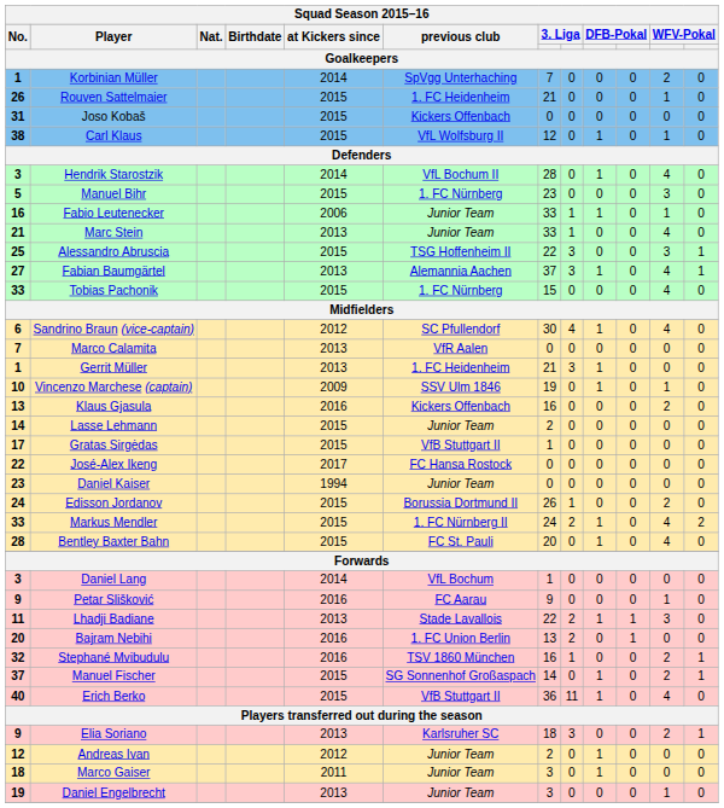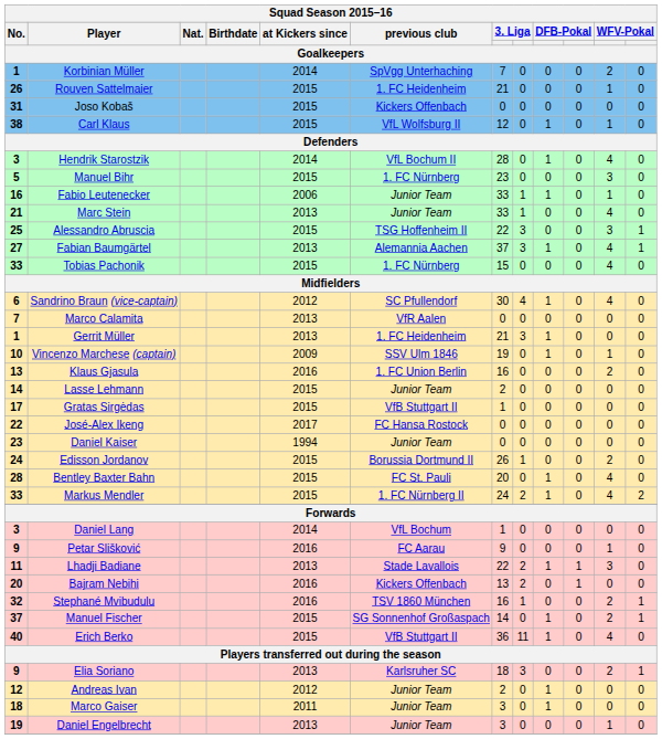Klaus Gjasula | previous club: Kickers Offenbach -> 1. FC Union Berlin
rows swapped: Bentley Baxter Bahn <-> Markus Mendler
Bajram Nebihi | previous club: 1. FC Union Berlin -> Kickers Offenbach
